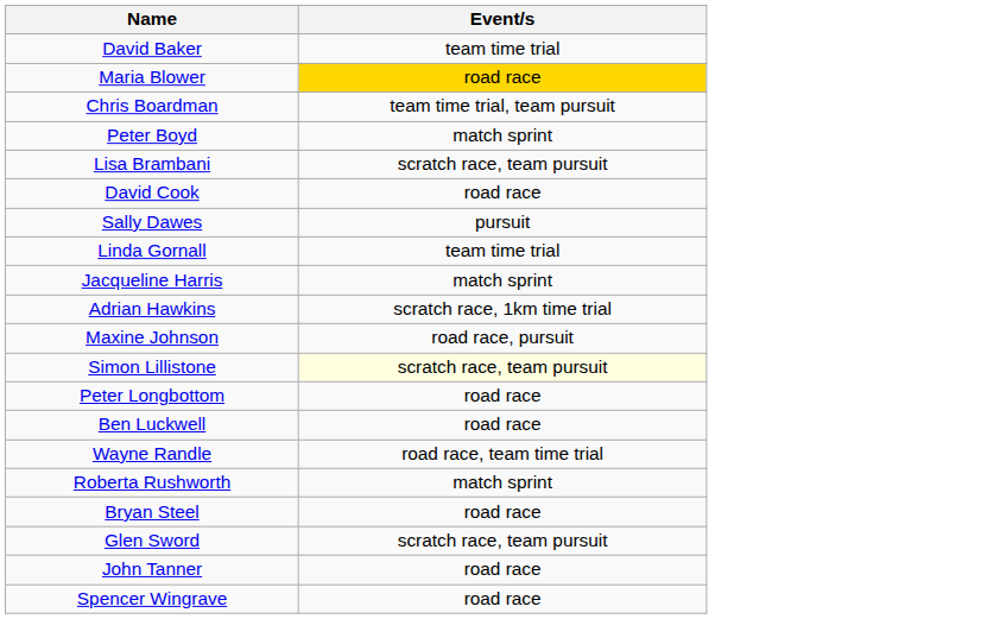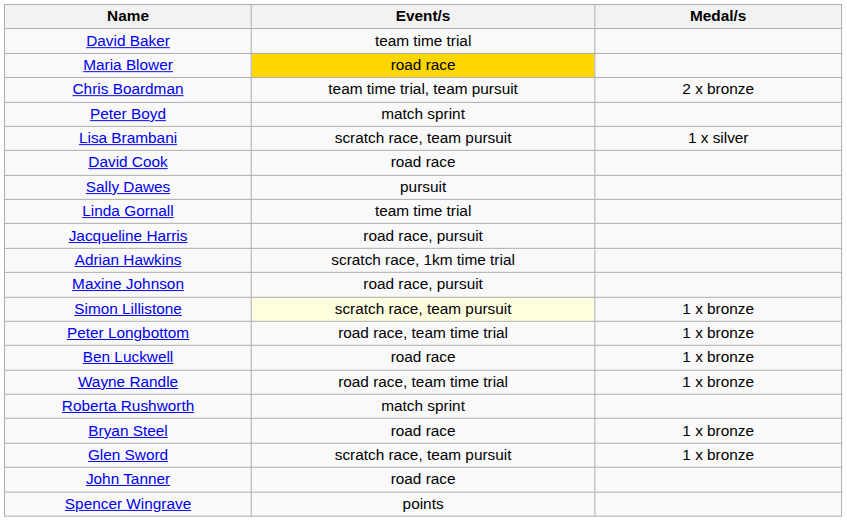+ column: Medal/s | 2 x bronze | 1 x silver | 1 x bronze | 1 x bronze | 1 x bronze | 1 x bronze | 1 x bronze | 1 x bronze
Jacqueline Harris | Event/s: match sprint -> road race, pursuit
Peter Longbottom | Event/s: road race -> road race, team time trial
Spencer Wingrave | Event/s: road race -> points
